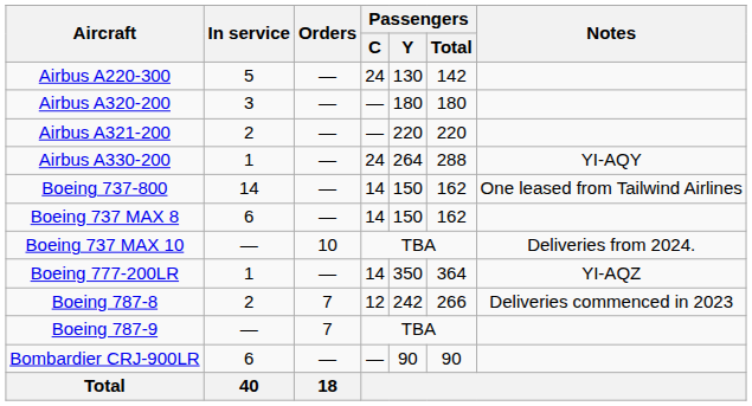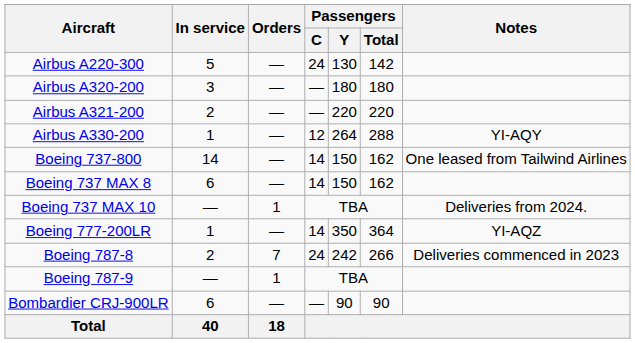Airbus A330-200 | Passengers / C: 24 -> 12
Boeing 737 MAX 10 | Orders: 10 -> 1
Boeing 787-8 | Passengers / C: 12 -> 24
Boeing 787-9 | Orders: 7 -> 1
